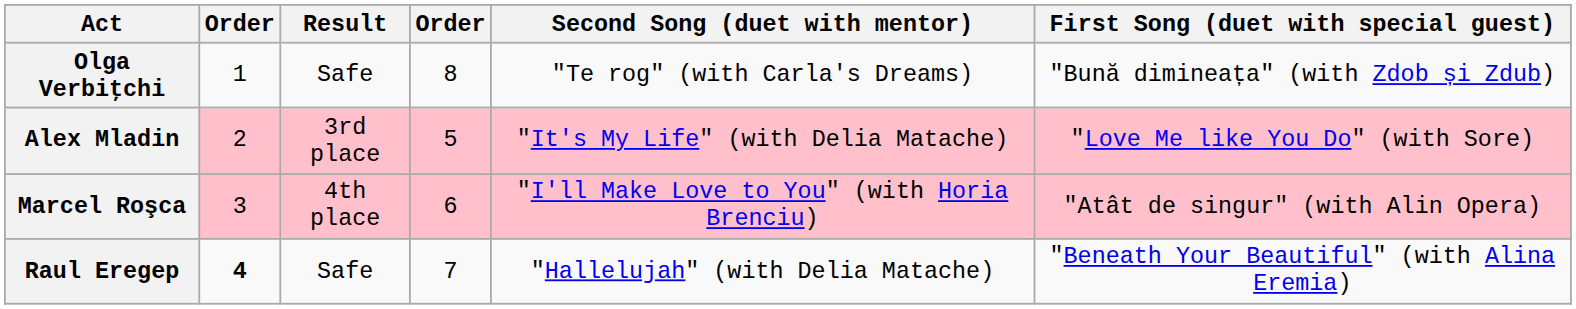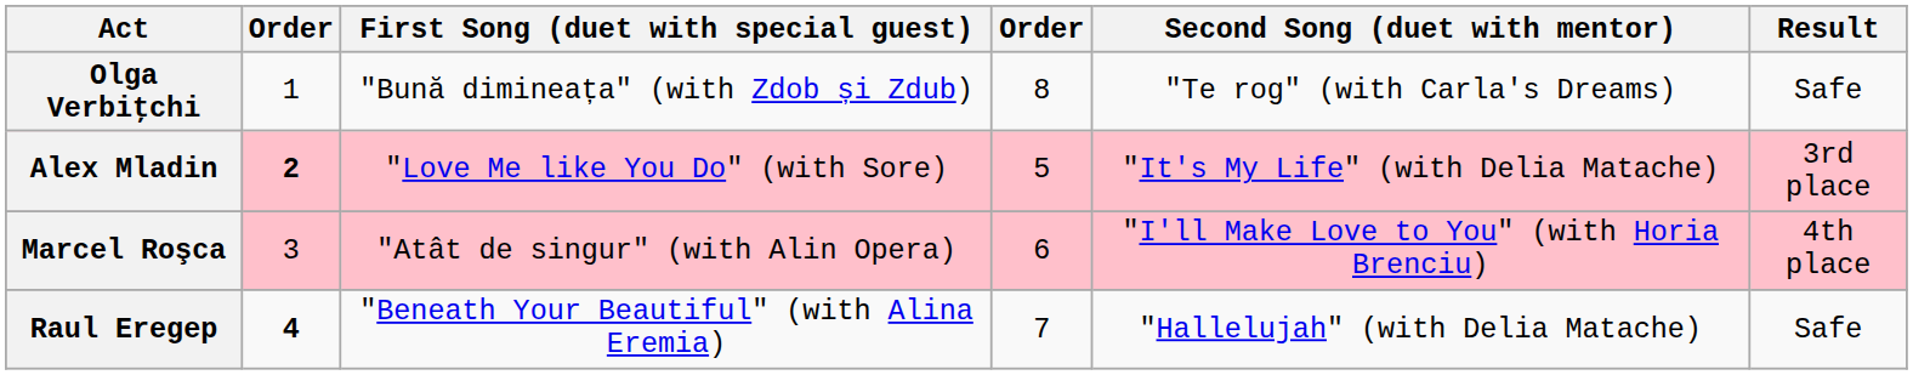columns swapped: First Song (duet with special guest) <-> Result
Alex Mladin | column 2: normal -> bold
